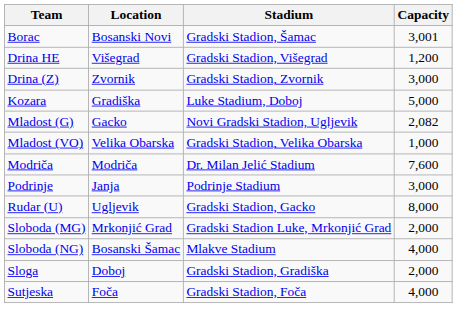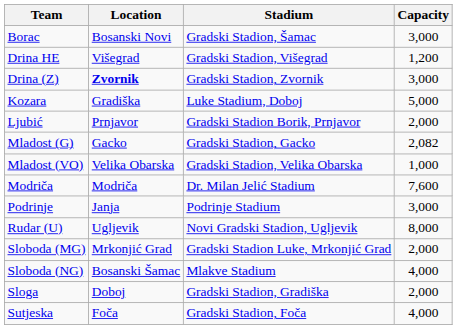Borac | Capacity: 3,001 -> 3,000
Drina (Z) | Location: normal -> bold
+ row: Ljubić | Prnjavor | Gradski Stadion Borik, Prnjavor | 2,000
Mladost (G) | Stadium: Novi Gradski Stadion, Ugljevik -> Gradski Stadion, Gacko
Rudar (U) | Stadium: Gradski Stadion, Gacko -> Novi Gradski Stadion, Ugljevik
